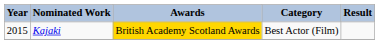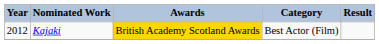Kajaki | Year: 2015 -> 2012
